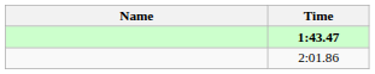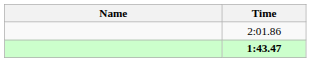rows swapped: 1:43.47 <-> 2:01.86
